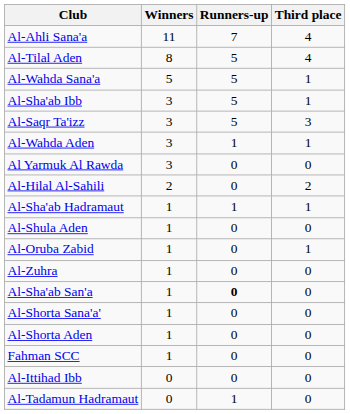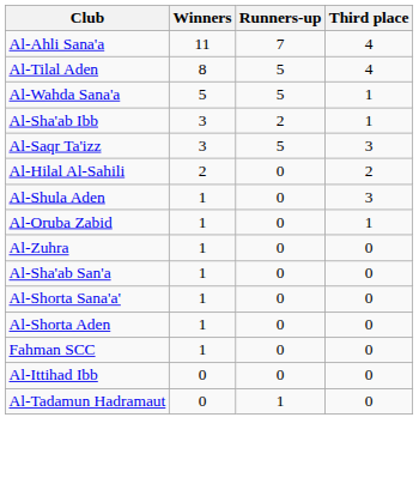Al-Sha'ab Ibb | Runners-up: 5 -> 2
- row: Al-Wahda Aden | 3 | 1 | 1
- row: Al Yarmuk Al Rawda | 3 | 0 | 0
- row: Al-Sha'ab Hadramaut | 1 | 1 | 1
Al-Shula Aden | Third place: 0 -> 3
Al-Sha'ab San'a | Runners-up: bold -> normal
